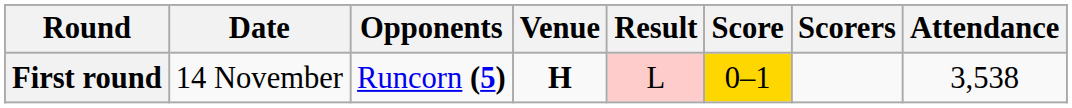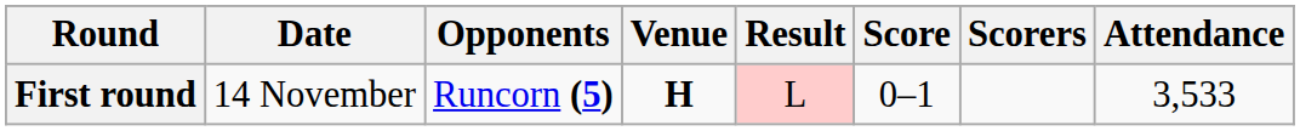First round | Score: gold background -> no background
First round | Attendance: 3,538 -> 3,533
